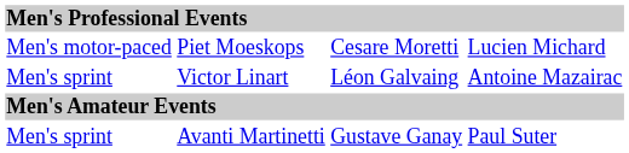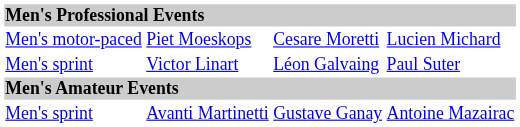Victor Linart | column 4: Antoine Mazairac -> Paul Suter
Avanti Martinetti | column 4: Paul Suter -> Antoine Mazairac
